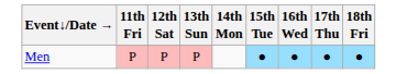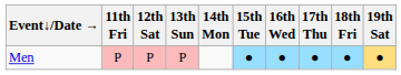+ column: 19th Sat | ●
